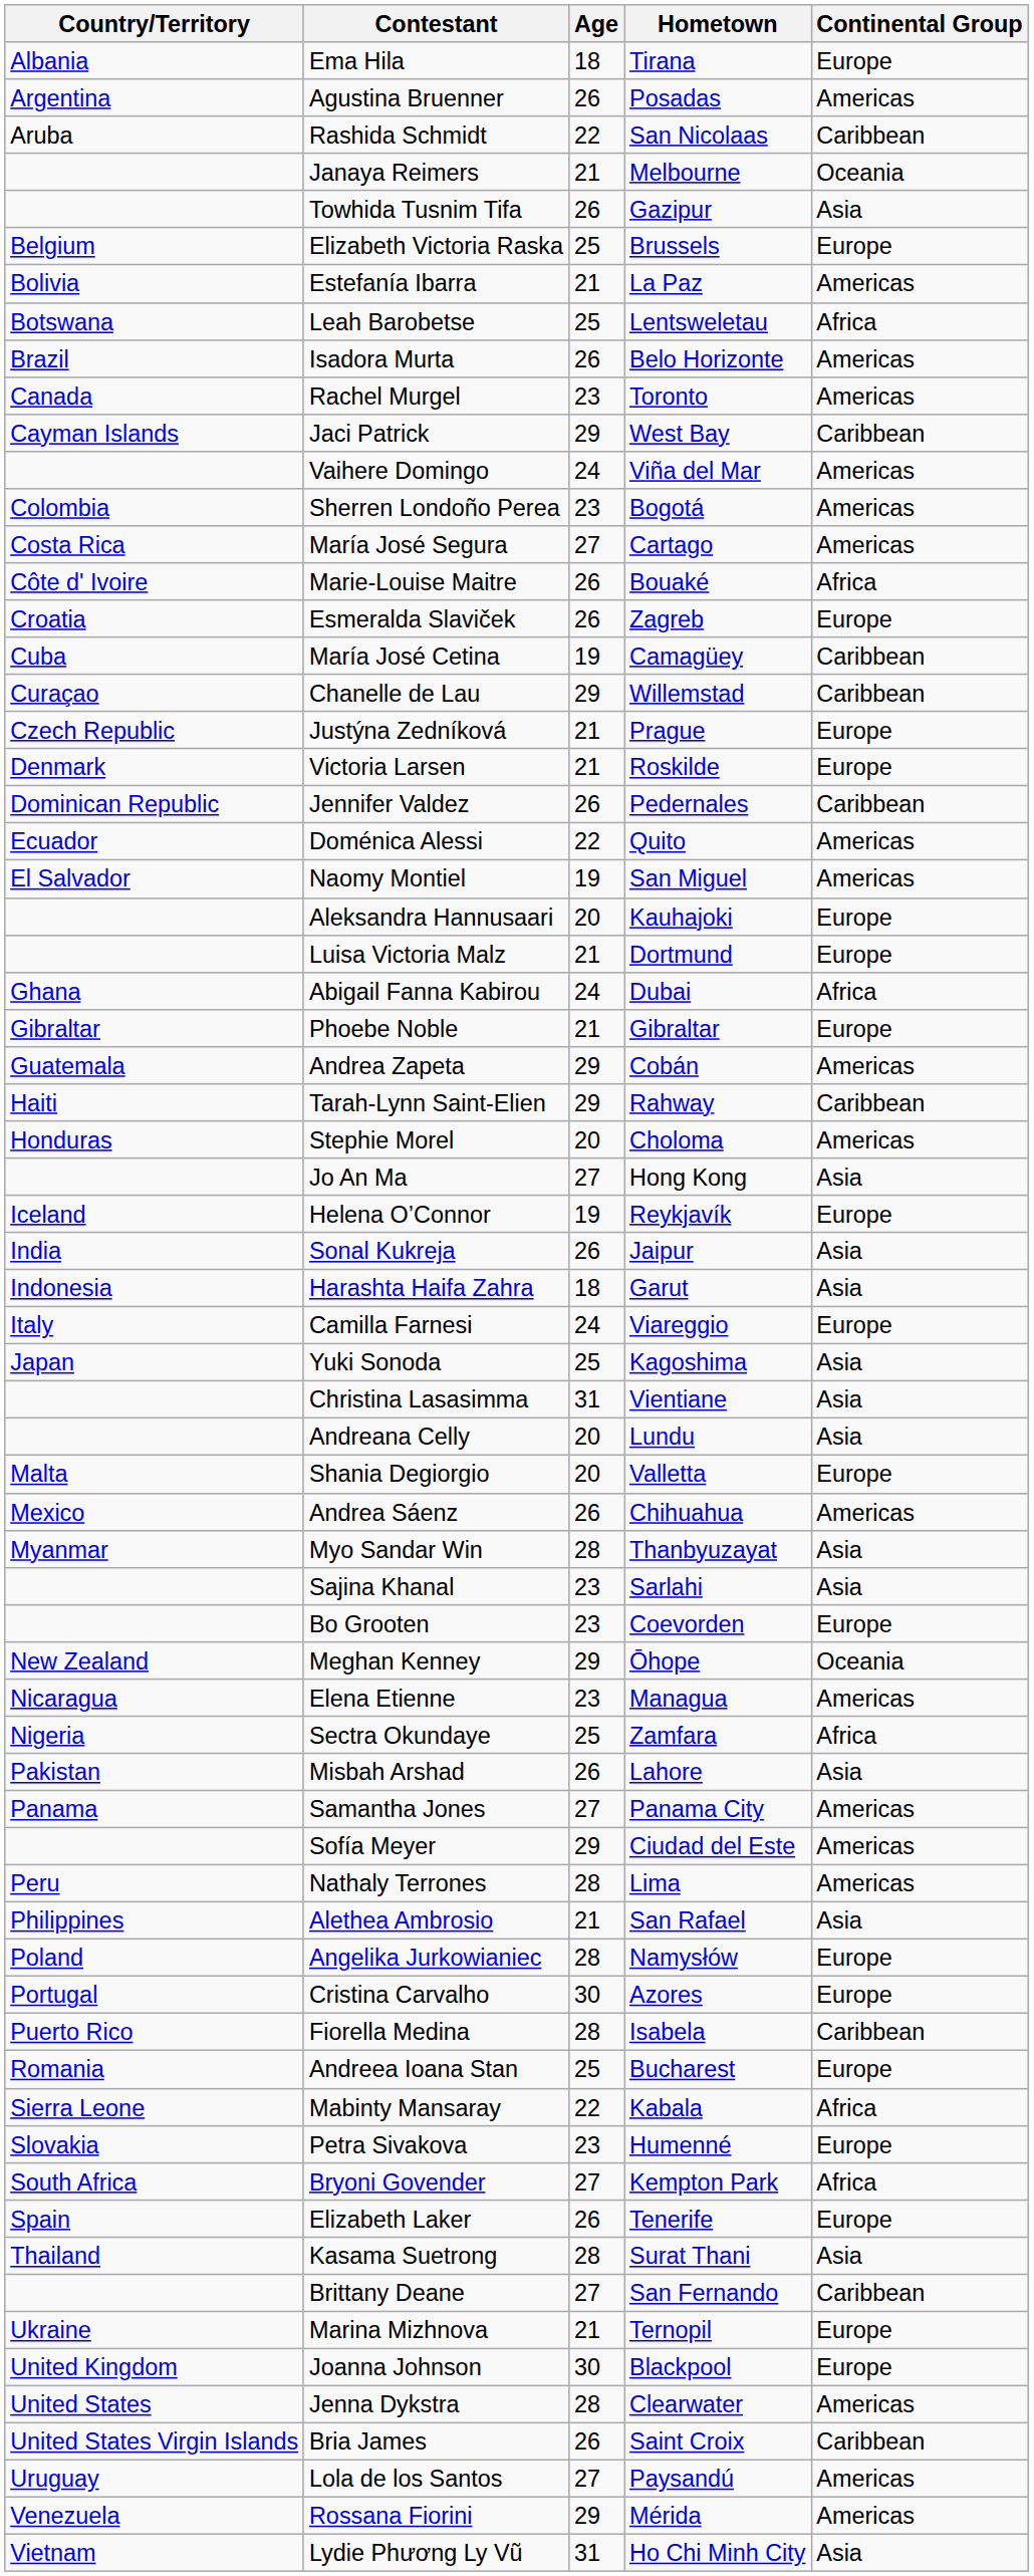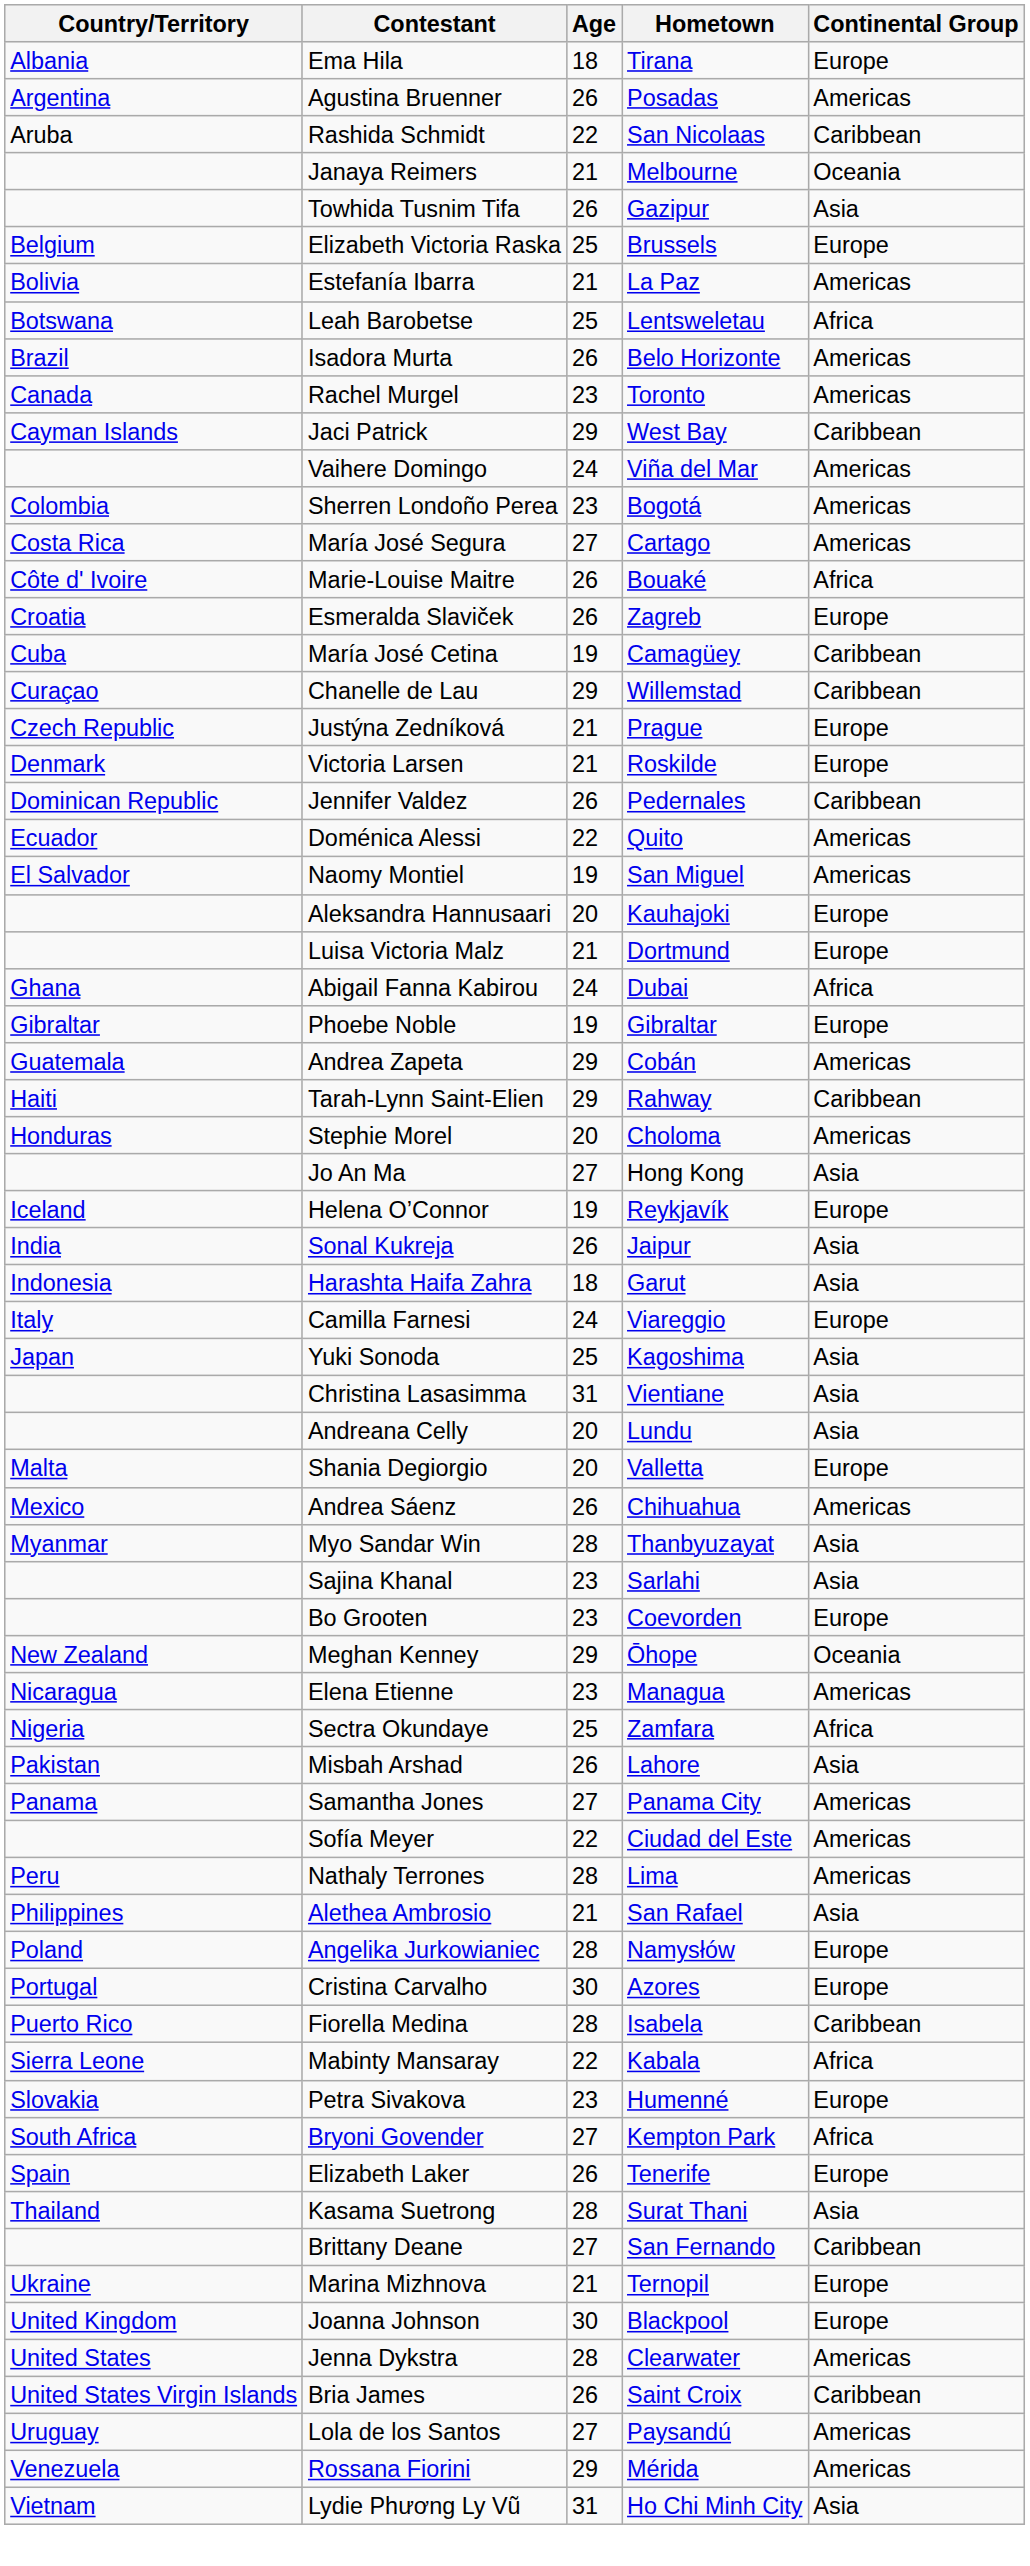Phoebe Noble | Age: 21 -> 19
Sofía Meyer | Age: 29 -> 22
- row: Romania | Andreea Ioana Stan | 25 | Bucharest | Europe
